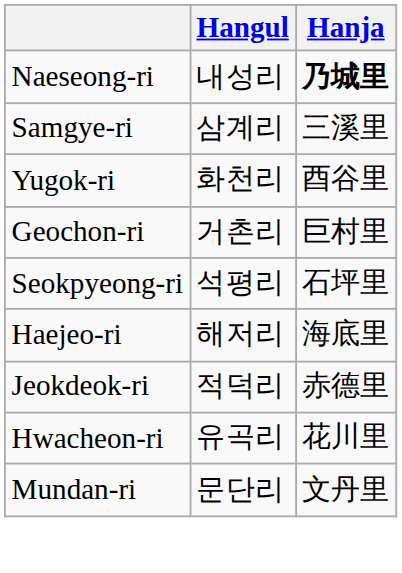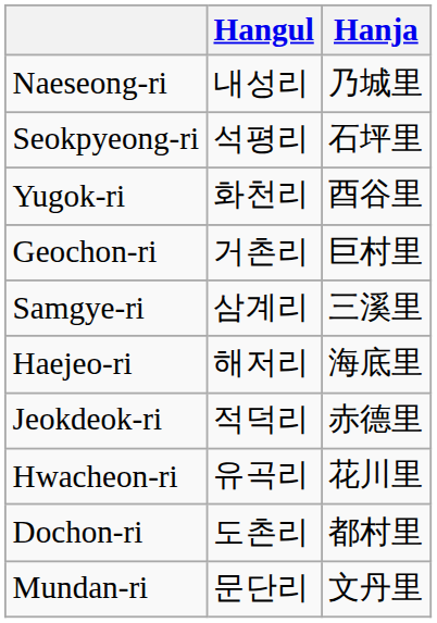Naeseong-ri | Hanja: bold -> normal
rows swapped: Samgye-ri <-> Seokpyeong-ri
+ row: Dochon-ri | 도촌리 | 都村里
